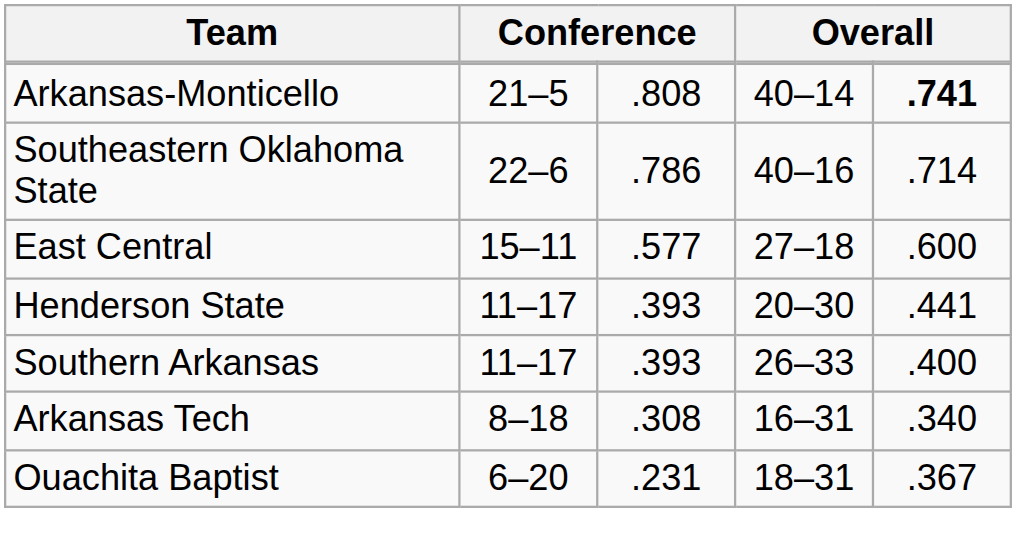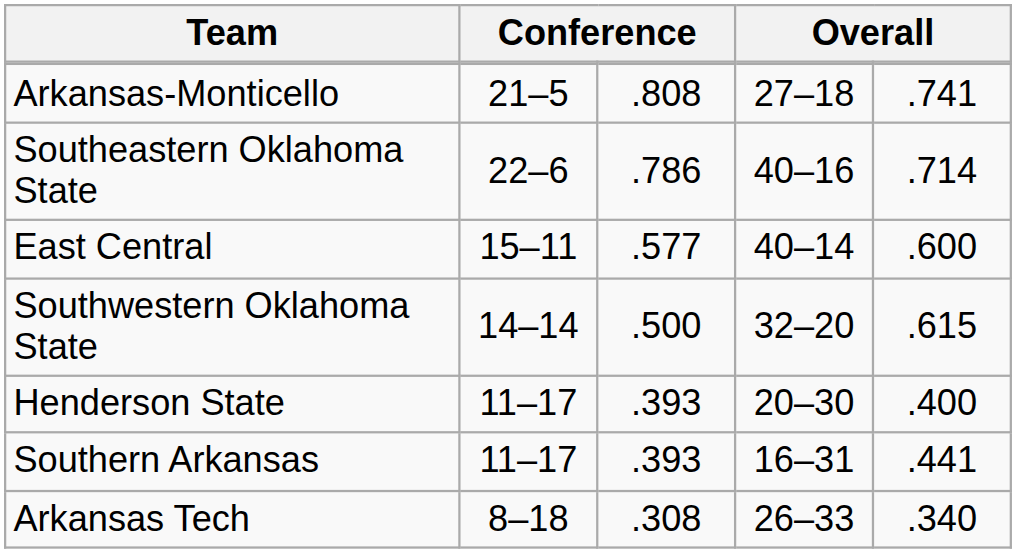Arkansas-Monticello | column 4: 40–14 -> 27–18
Arkansas-Monticello | column 5: bold -> normal
East Central | column 4: 27–18 -> 40–14
+ row: Southwestern Oklahoma State | 14–14 | .500 | 32–20 | .615
Henderson State | column 5: .441 -> .400
Southern Arkansas | column 4: 26–33 -> 16–31
Southern Arkansas | column 5: .400 -> .441
Arkansas Tech | column 4: 16–31 -> 26–33
- row: Ouachita Baptist | 6–20 | .231 | 18–31 | .367
